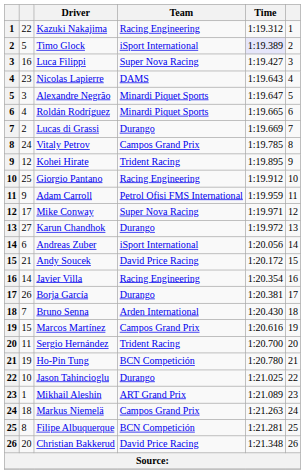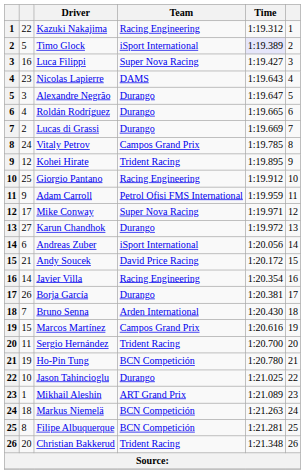Alexandre Negrão | Team: Minardi Piquet Sports -> Durango
Roldán Rodríguez | Team: Minardi Piquet Sports -> Durango
Markus Niemelä | Team: Campos Grand Prix -> BCN Competición
Christian Bakkerud | Team: David Price Racing -> Trident Racing
